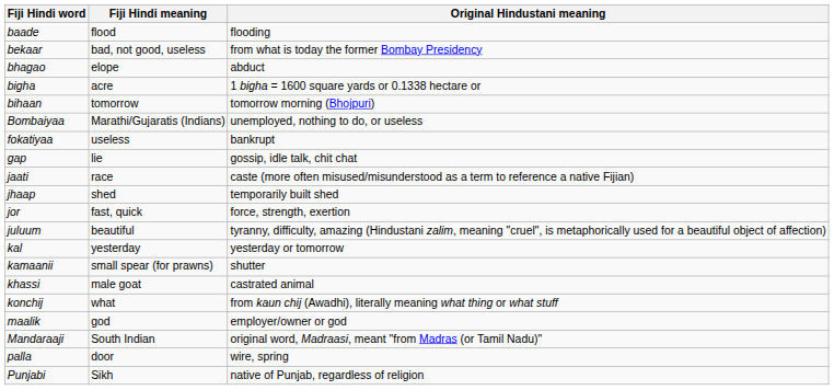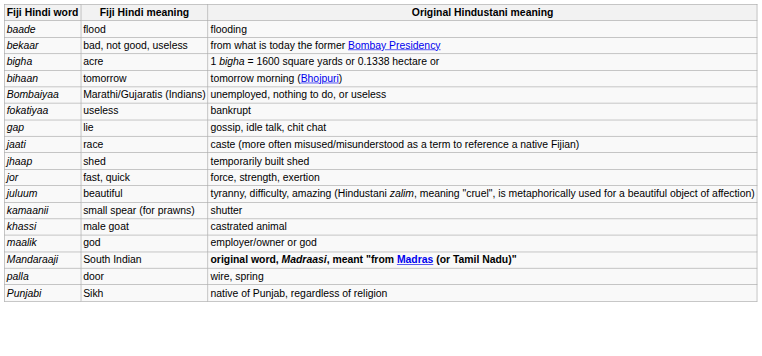- row: bhagao | elope | abduct
- row: kal | yesterday | yesterday or tomorrow
- row: konchij | what | from kaun chij (Awadhi), literally meaning what thing or what stuff
Mandaraaji | Original Hindustani meaning: normal -> bold
